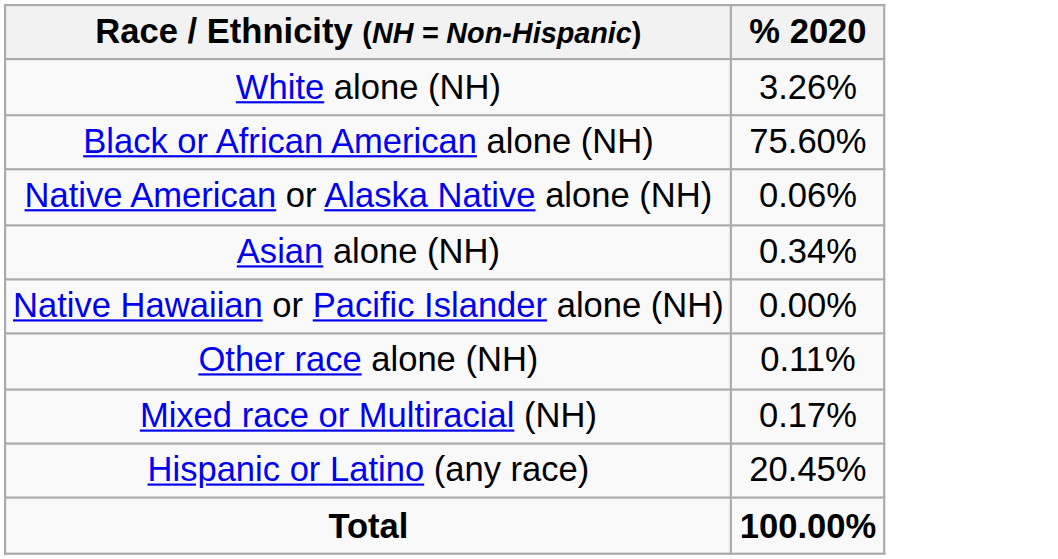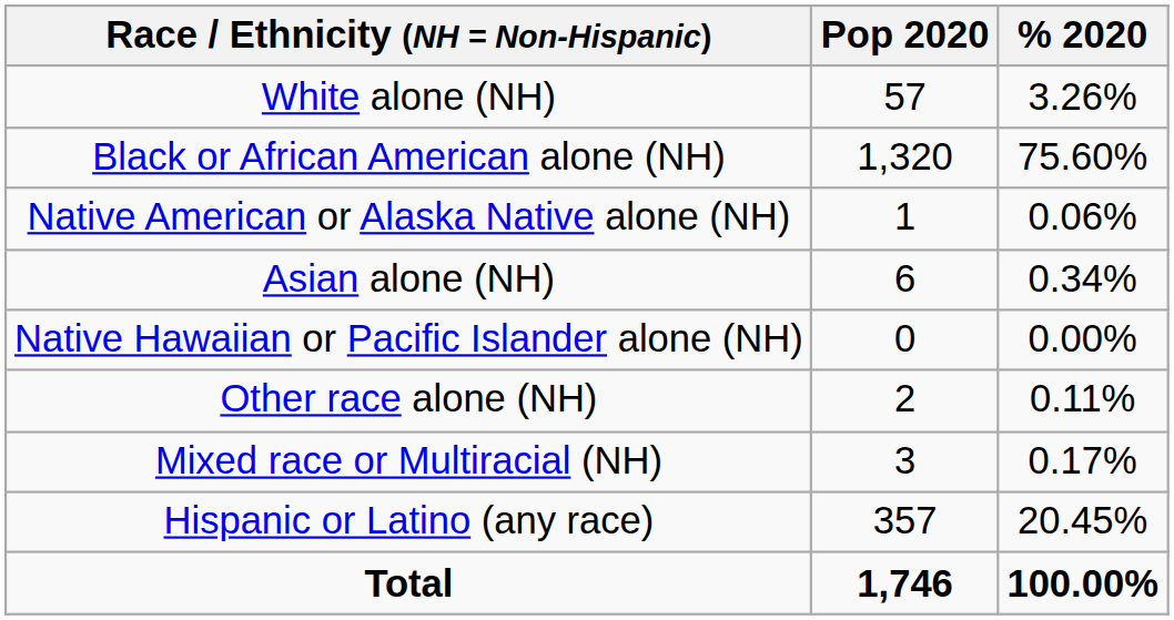+ column: Pop 2020 | 57 | 1,320 | 1 | 6 | 0 | 2 | 3 | 357 | 1,746
